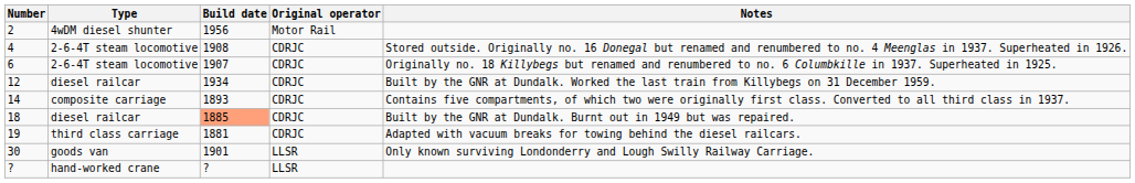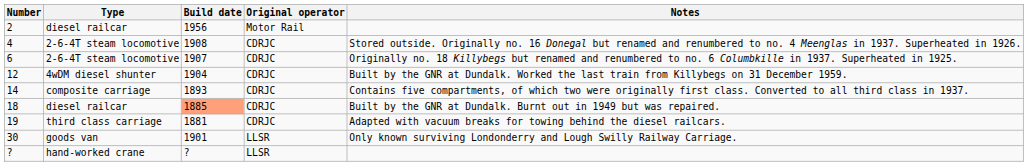2 | Type: 4wDM diesel shunter -> diesel railcar
12 | Type: diesel railcar -> 4wDM diesel shunter
12 | Build date: 1934 -> 1904
